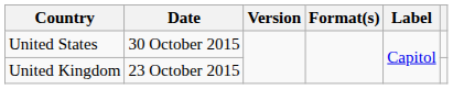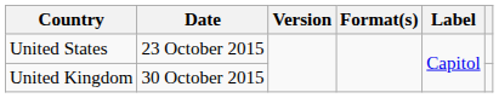United States | Date: 30 October 2015 -> 23 October 2015
United Kingdom | Date: 23 October 2015 -> 30 October 2015
